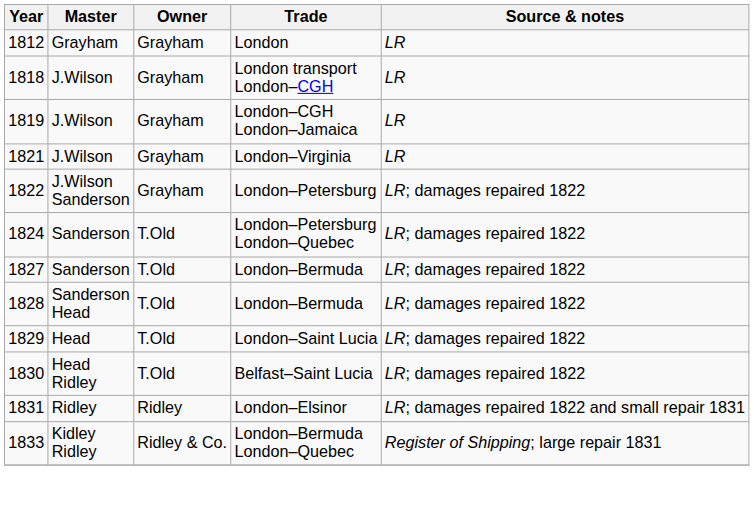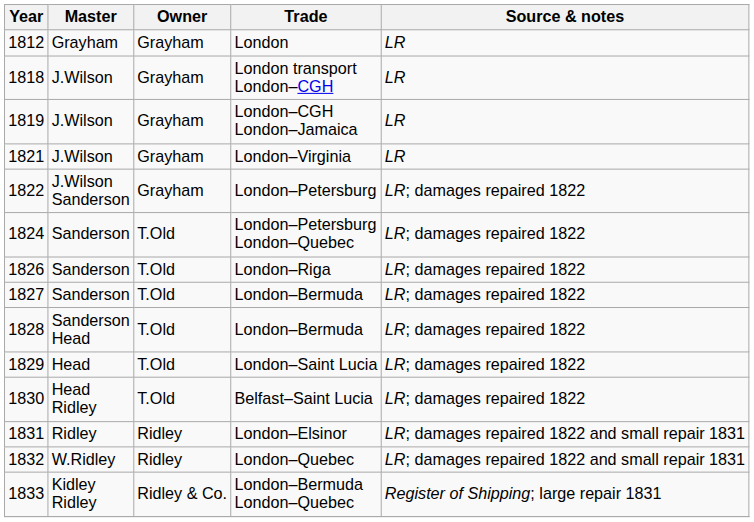+ row: 1826 | Sanderson | T.Old | London–Riga | LR; damages repaired 1822
+ row: 1832 | W.Ridley | Ridley | London–Quebec | LR; damages repaired 1822 and small repair 1831
